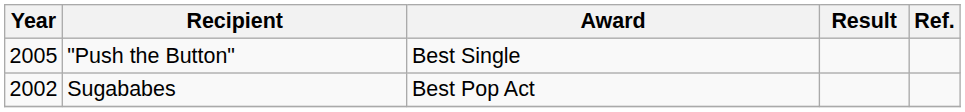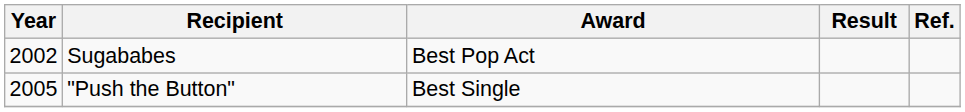rows swapped: Sugababes <-> "Push the Button"
